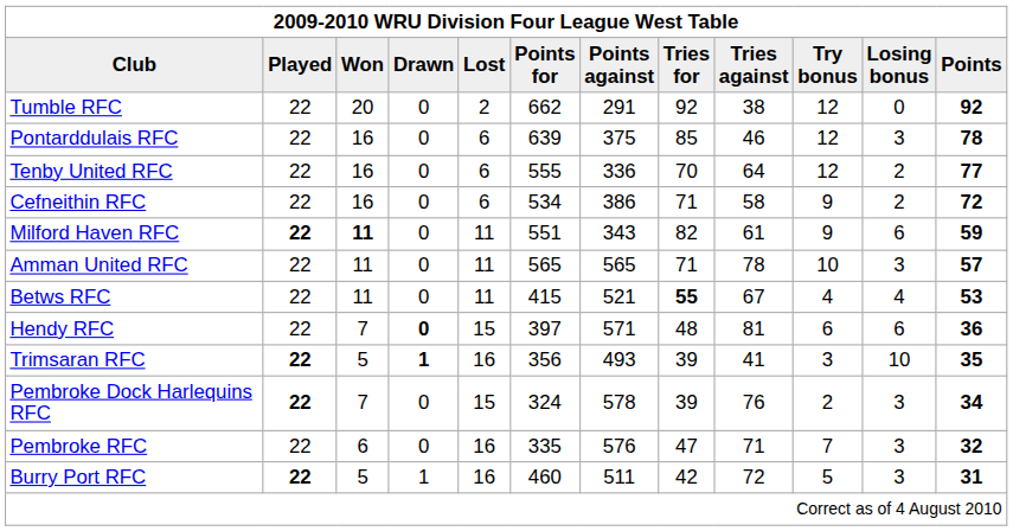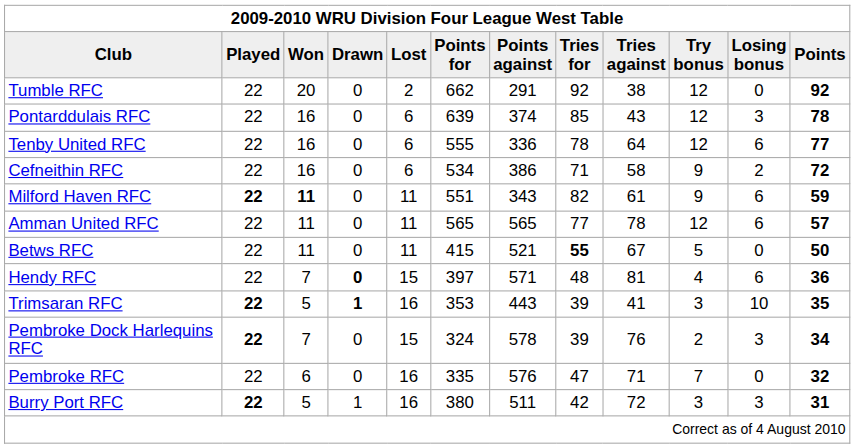Pontarddulais RFC | Points against: 375 -> 374
Pontarddulais RFC | Tries against: 46 -> 43
Tenby United RFC | Tries for: 70 -> 78
Tenby United RFC | Losing bonus: 2 -> 6
Amman United RFC | Tries for: 71 -> 77
Amman United RFC | Try bonus: 10 -> 12
Amman United RFC | Losing bonus: 3 -> 6
Betws RFC | Try bonus: 4 -> 5
Betws RFC | Losing bonus: 4 -> 0
Betws RFC | Points: 53 -> 50
Hendy RFC | Try bonus: 6 -> 4
Trimsaran RFC | Points for: 356 -> 353
Trimsaran RFC | Points against: 493 -> 443
Pembroke RFC | Losing bonus: 3 -> 0
Burry Port RFC | Points for: 460 -> 380
Burry Port RFC | Try bonus: 5 -> 3
